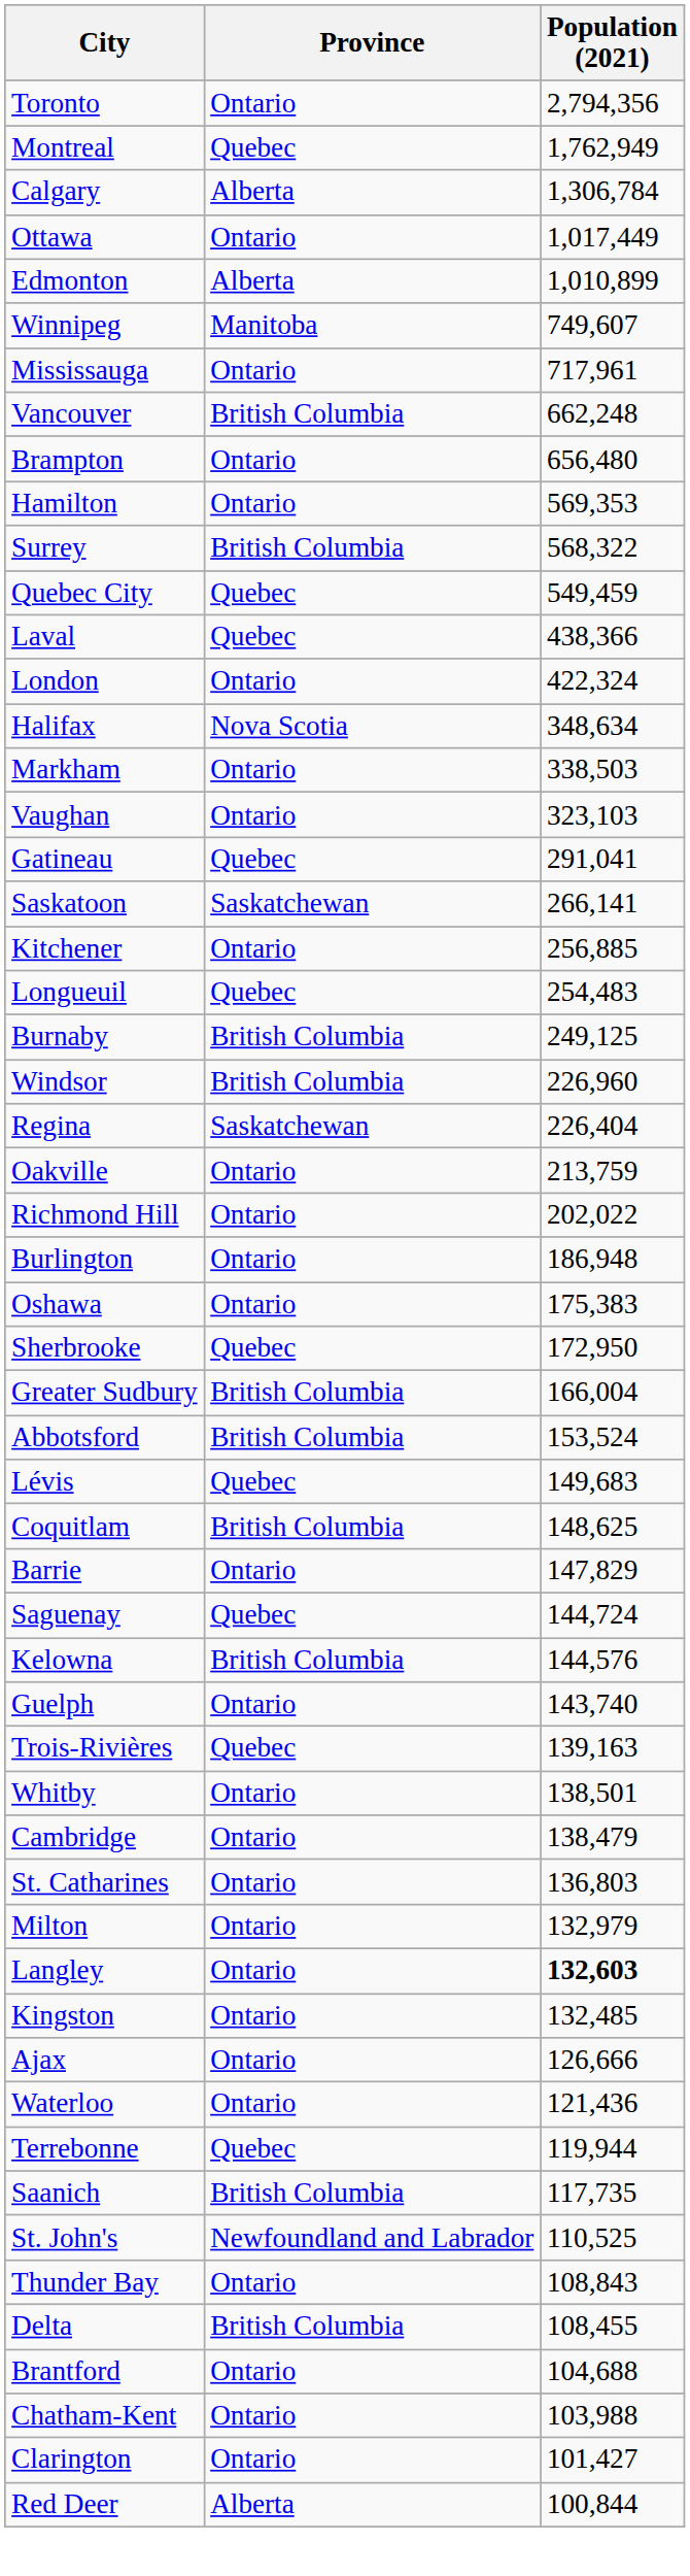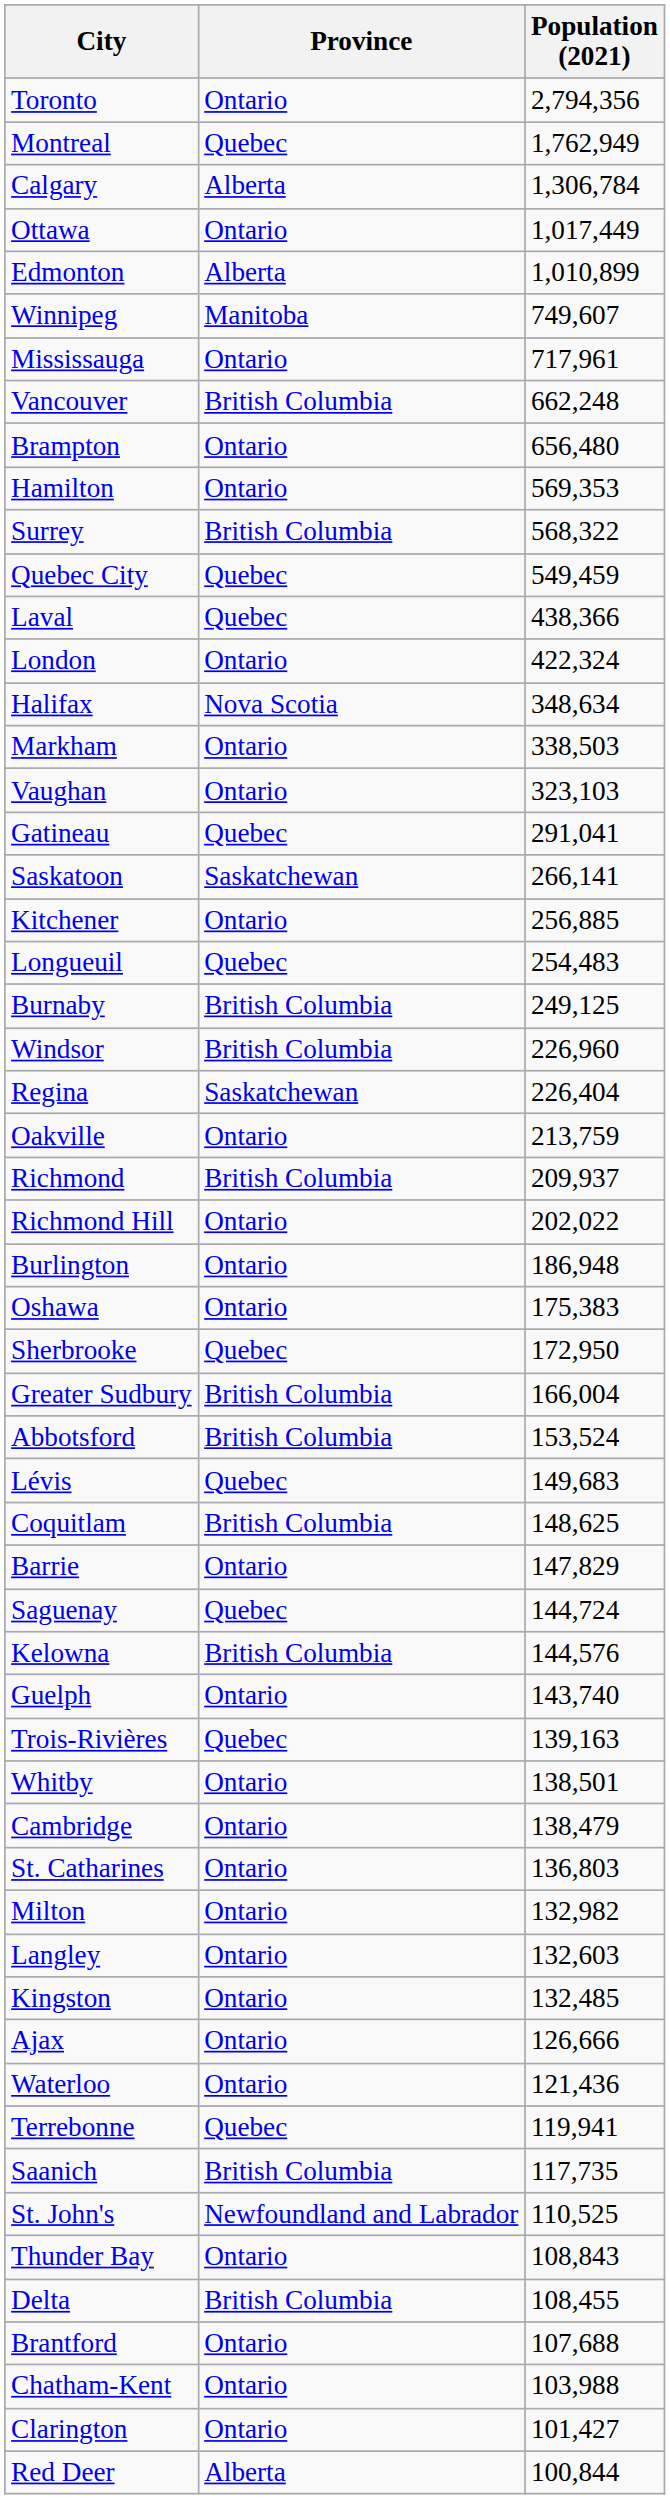+ row: Richmond | British Columbia | 209,937
Milton | Population (2021): 132,979 -> 132,982
Langley | Population (2021): bold -> normal
Terrebonne | Population (2021): 119,944 -> 119,941
Brantford | Population (2021): 104,688 -> 107,688
